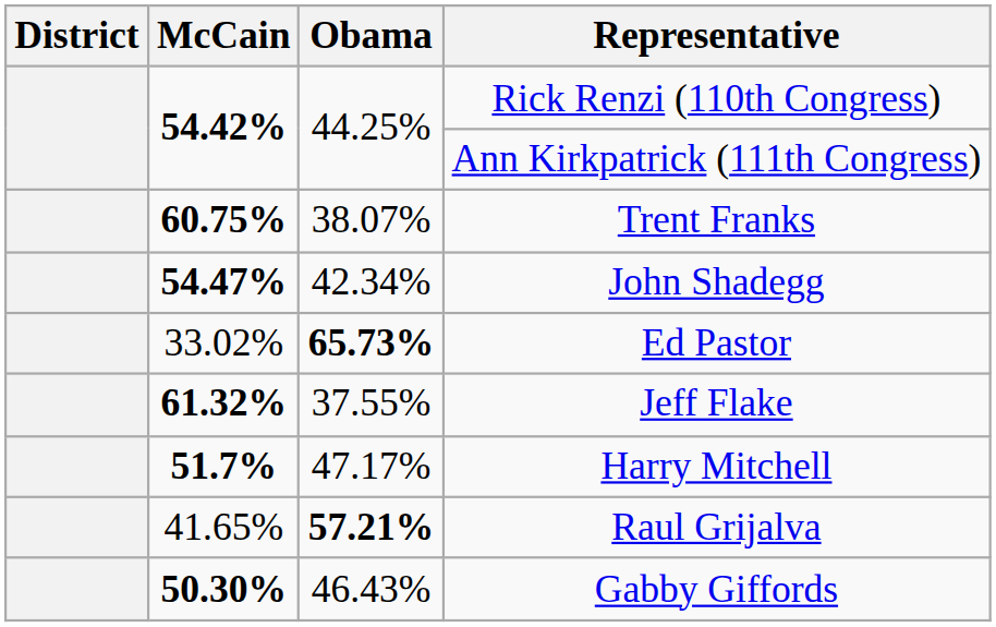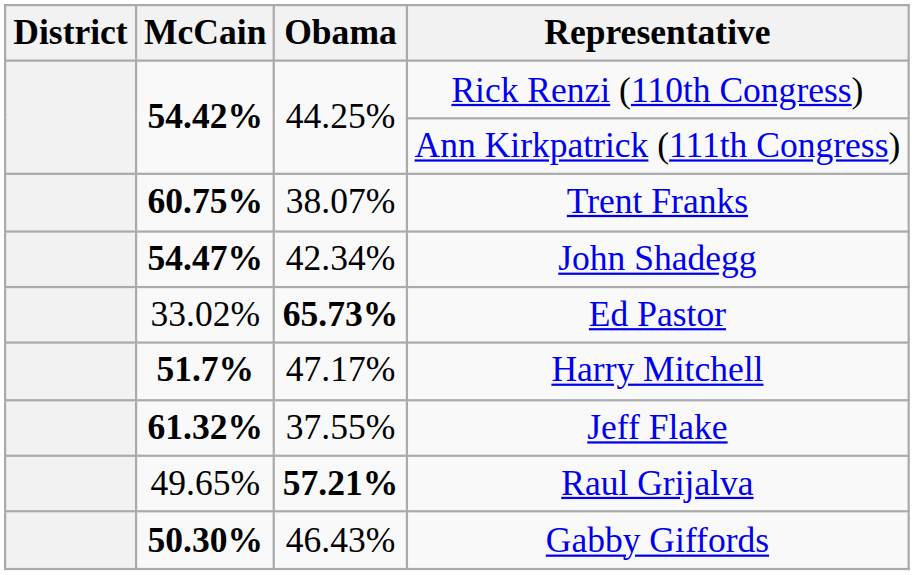rows swapped: Harry Mitchell <-> Jeff Flake
Raul Grijalva | McCain: 41.65% -> 49.65%
